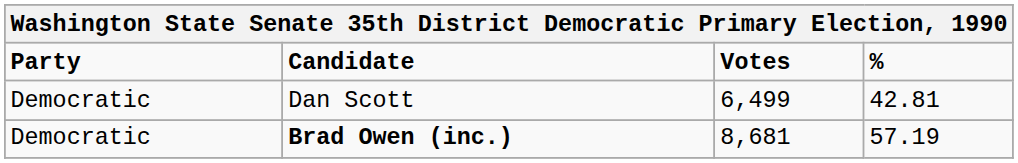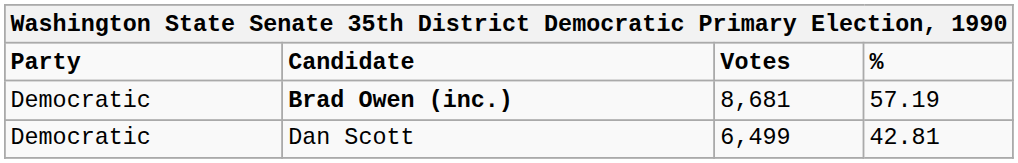rows swapped: Brad Owen (inc.) <-> Dan Scott
